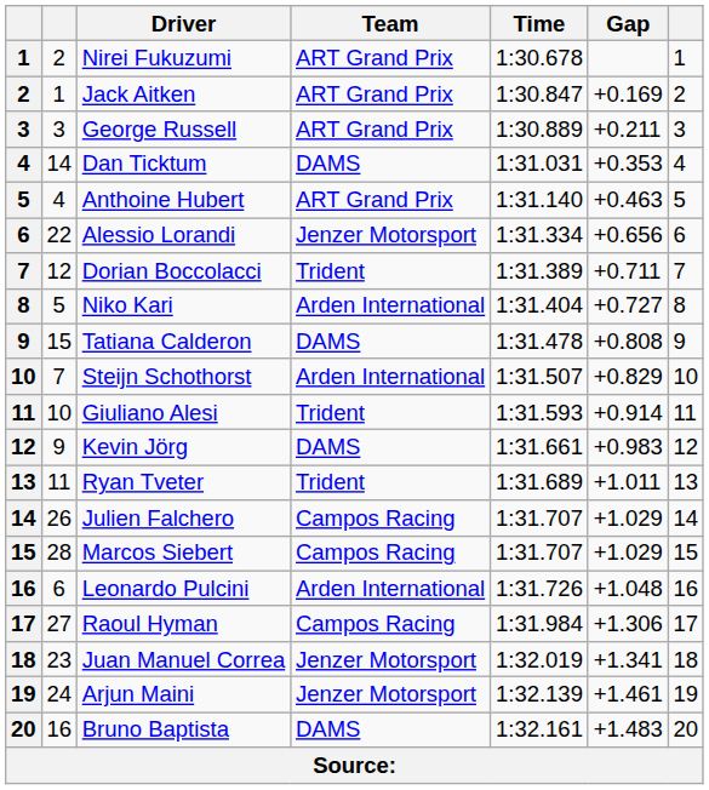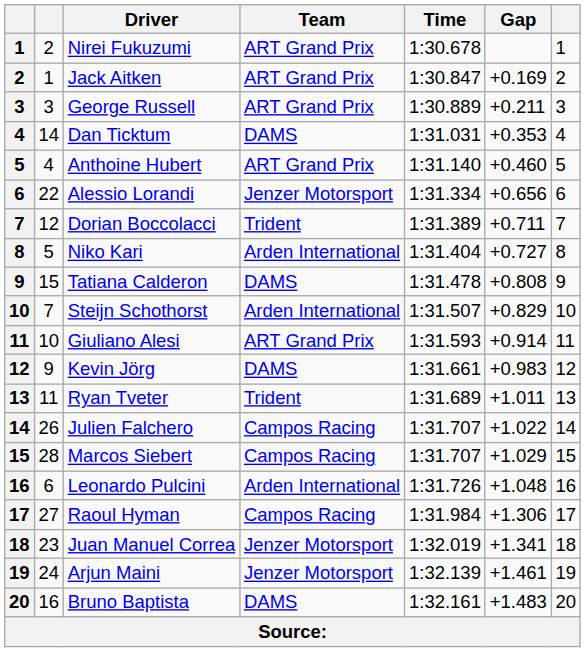Anthoine Hubert | Gap: +0.463 -> +0.460
Giuliano Alesi | Team: Trident -> ART Grand Prix
Julien Falchero | Gap: +1.029 -> +1.022
